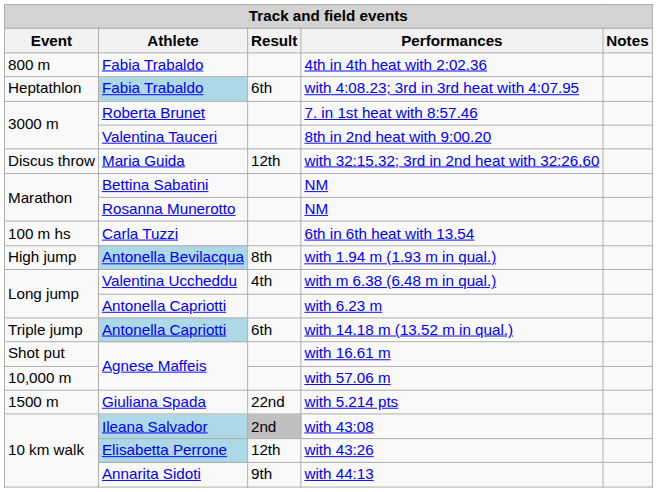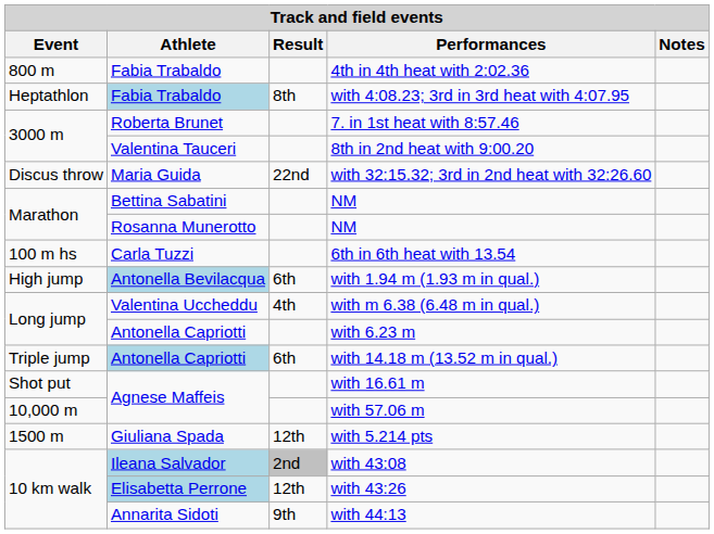with 4:08.23; 3rd in 3rd heat with 4:07.95 | Result: 6th -> 8th
with 32:15.32; 3rd in 2nd heat with 32:26.60 | Result: 12th -> 22nd
with 1.94 m (1.93 m in qual.) | Result: 8th -> 6th
with 5.214 pts | Result: 22nd -> 12th
